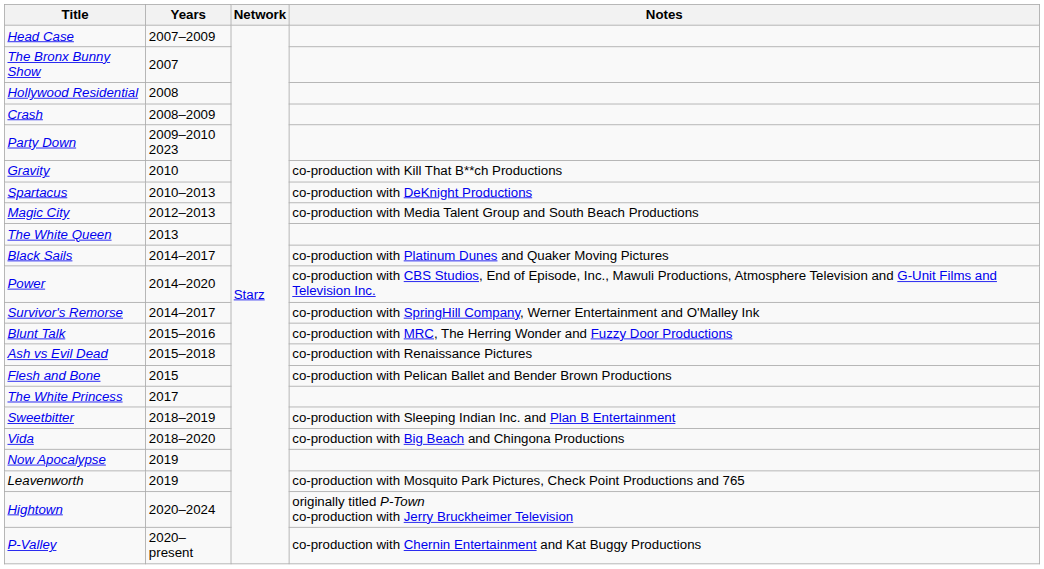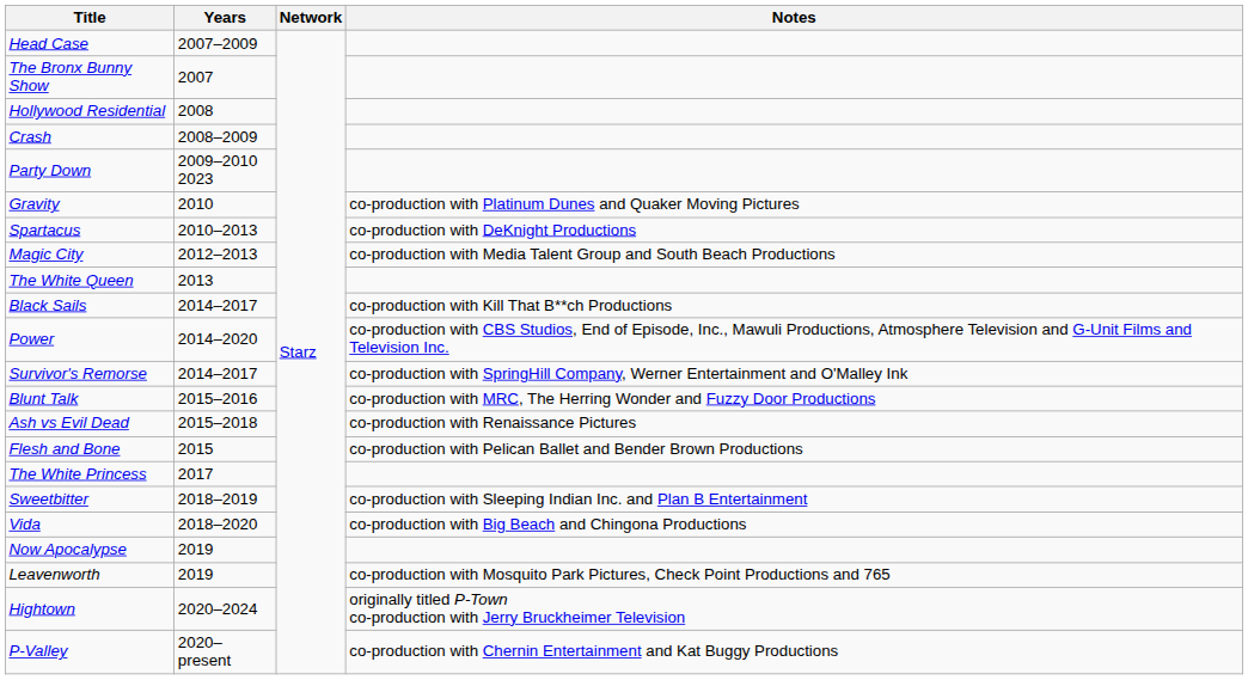Gravity | Notes: co-production with Kill That B**ch Productions -> co-production with Platinum Dunes and Quaker Moving Pictures
Black Sails | Notes: co-production with Platinum Dunes and Quaker Moving Pictures -> co-production with Kill That B**ch Productions
